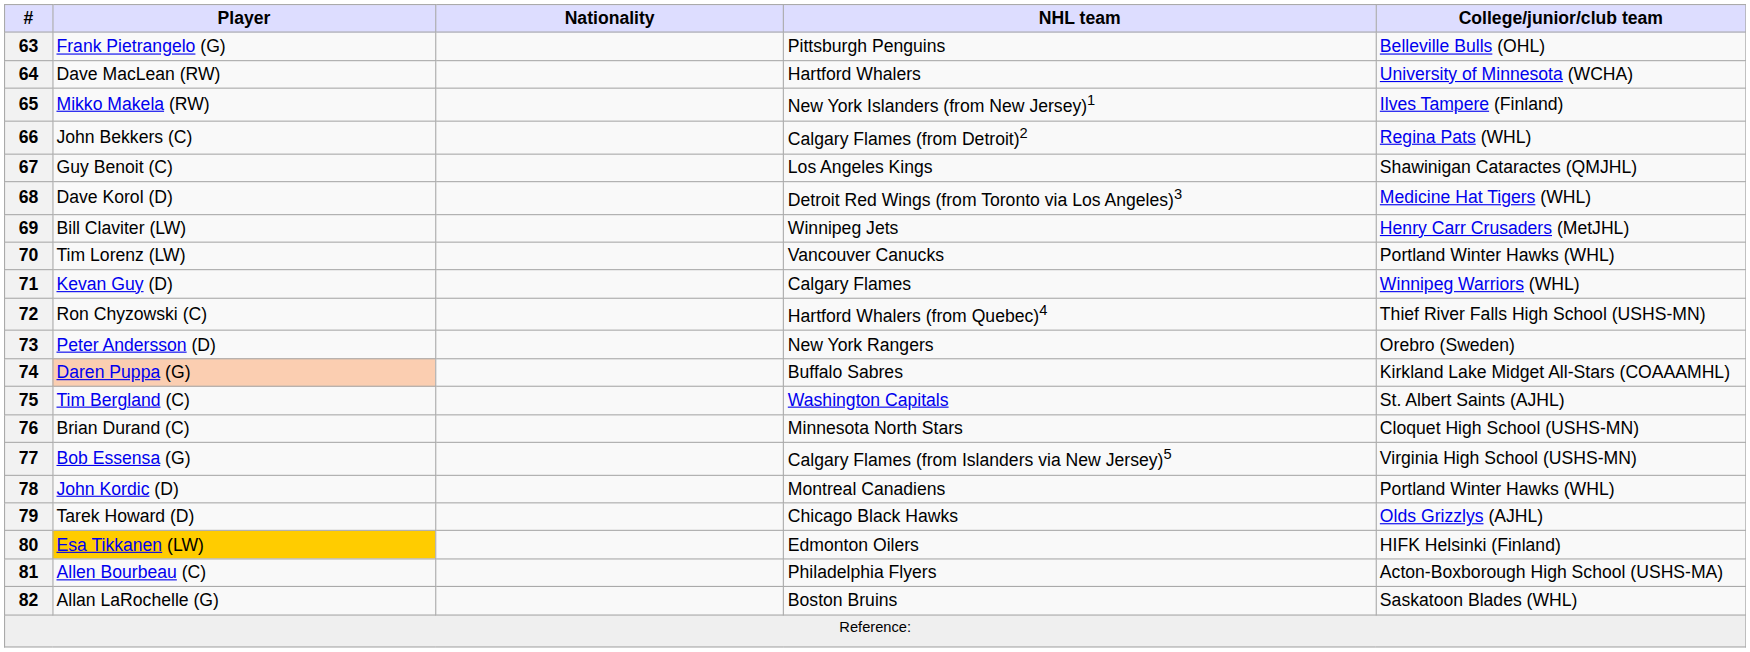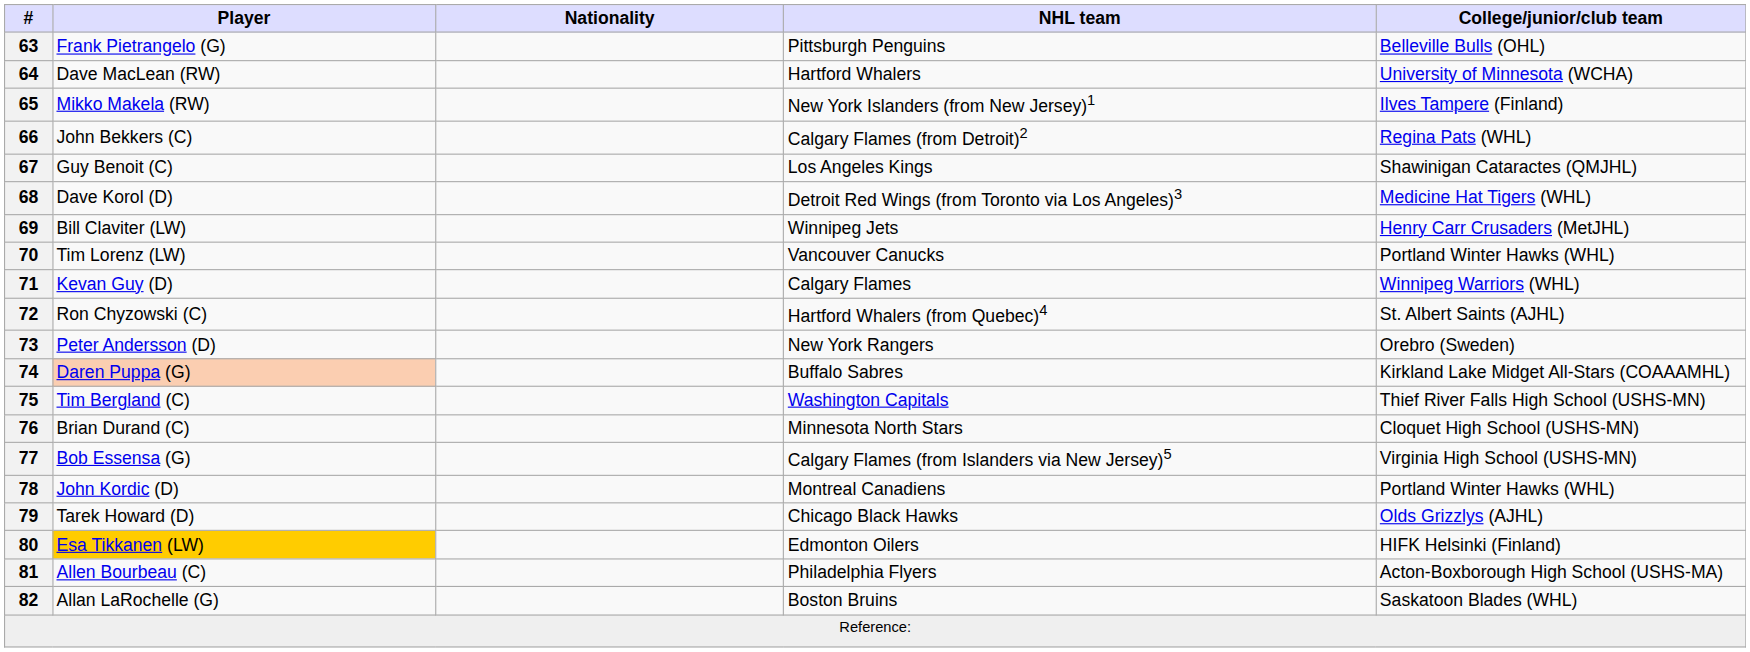72 | College/junior/club team: Thief River Falls High School (USHS-MN) -> St. Albert Saints (AJHL)
75 | College/junior/club team: St. Albert Saints (AJHL) -> Thief River Falls High School (USHS-MN)
